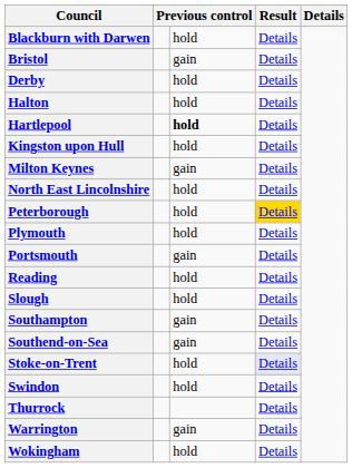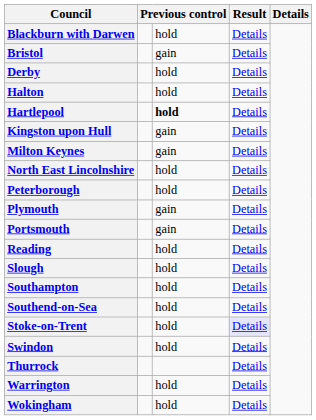Kingston upon Hull | column 3: hold -> gain
Peterborough | column 4: gold background -> no background
Plymouth | column 3: hold -> gain
Southampton | column 3: gain -> hold
Southend-on-Sea | column 3: gain -> hold
Warrington | column 3: gain -> hold
